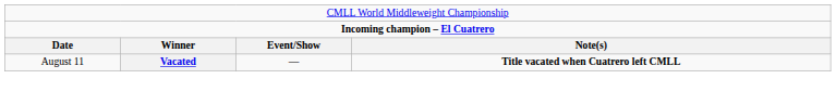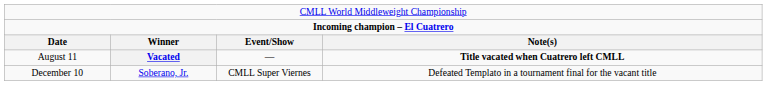+ row: December 10 | Soberano, Jr. | CMLL Super Viernes | Defeated Templato in a tournament final for the vacant title
